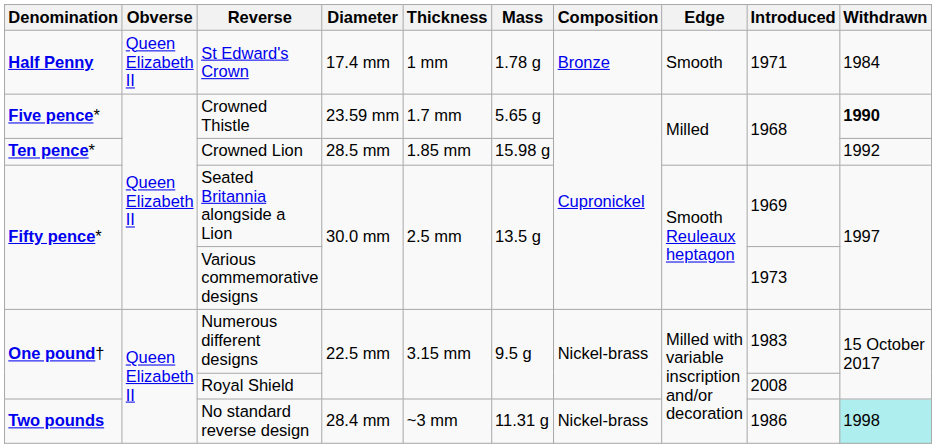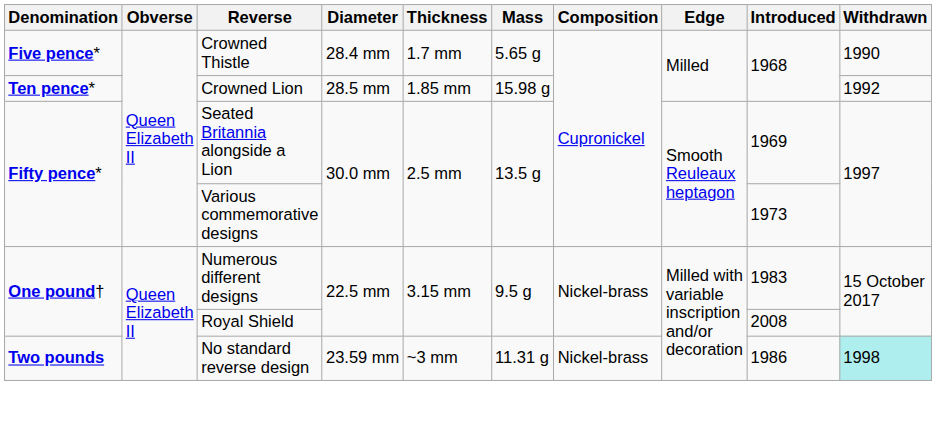- row: Half Penny | Queen Elizabeth II | St Edward's Crown | 17.4 mm | 1 mm | 1.78 g | Bronze | Smooth | 1971 | 1984
Crowned Thistle | Diameter: 23.59 mm -> 28.4 mm
Crowned Thistle | Withdrawn: bold -> normal
No standard reverse design | Diameter: 28.4 mm -> 23.59 mm
